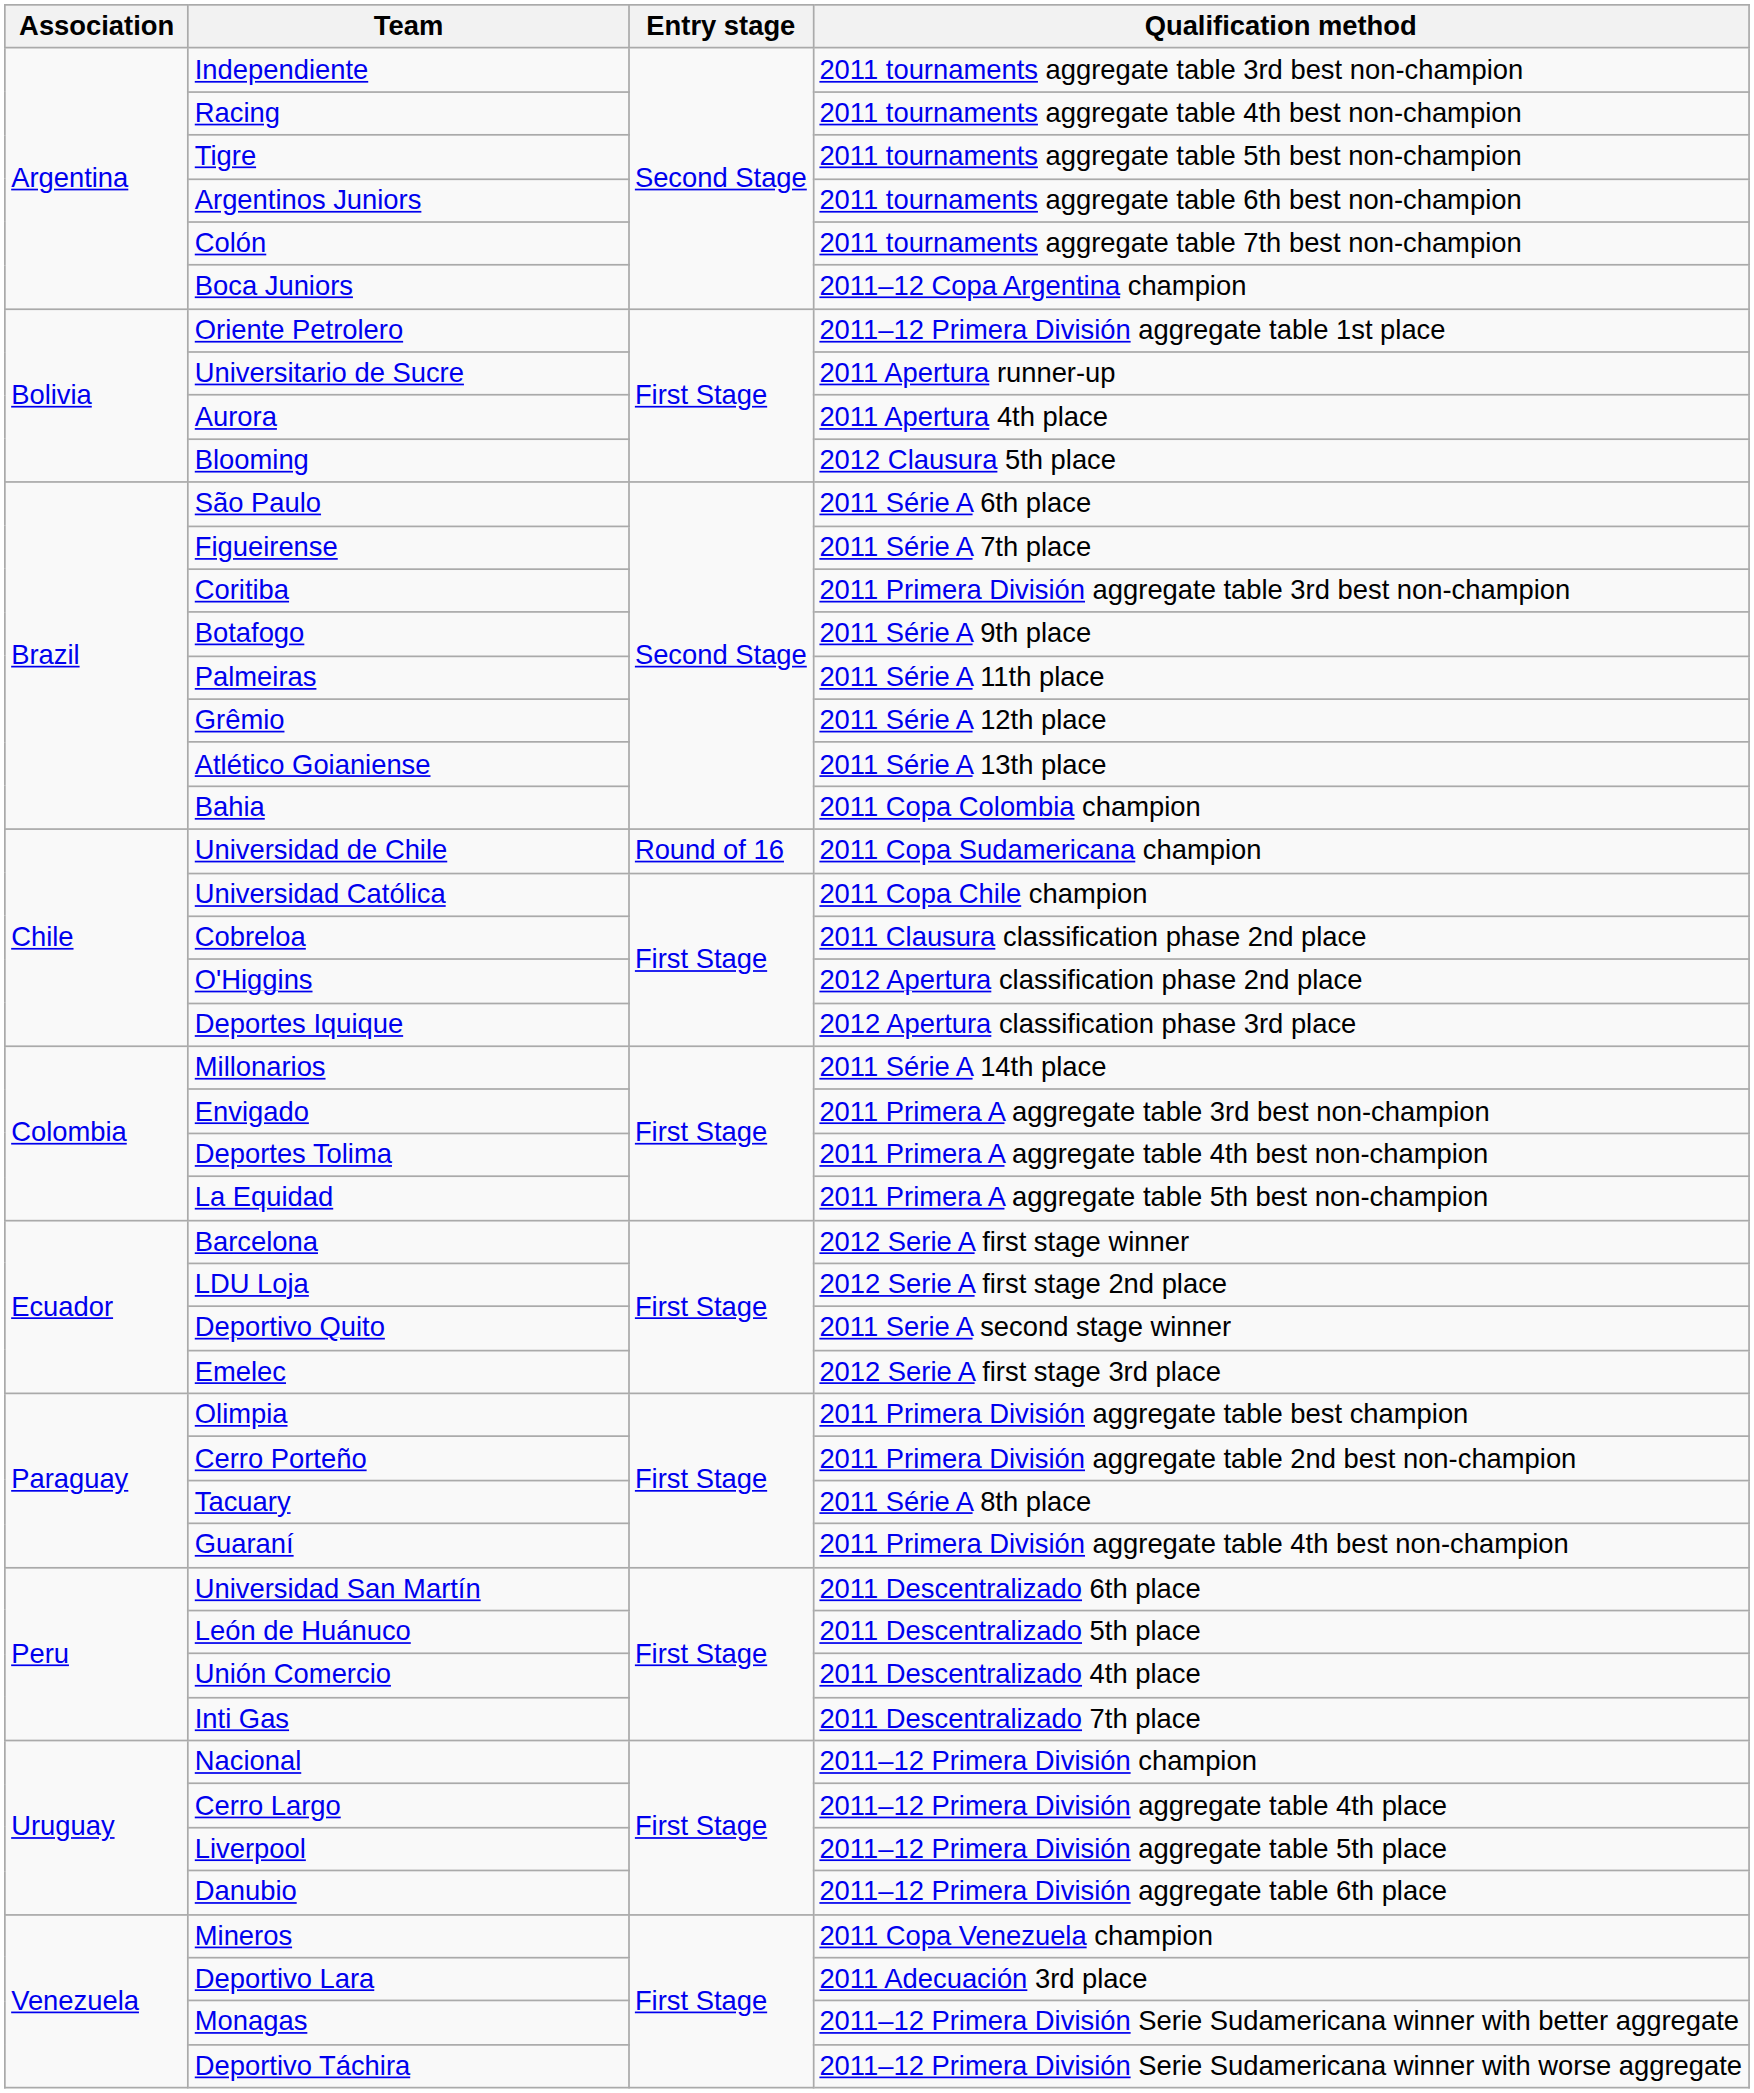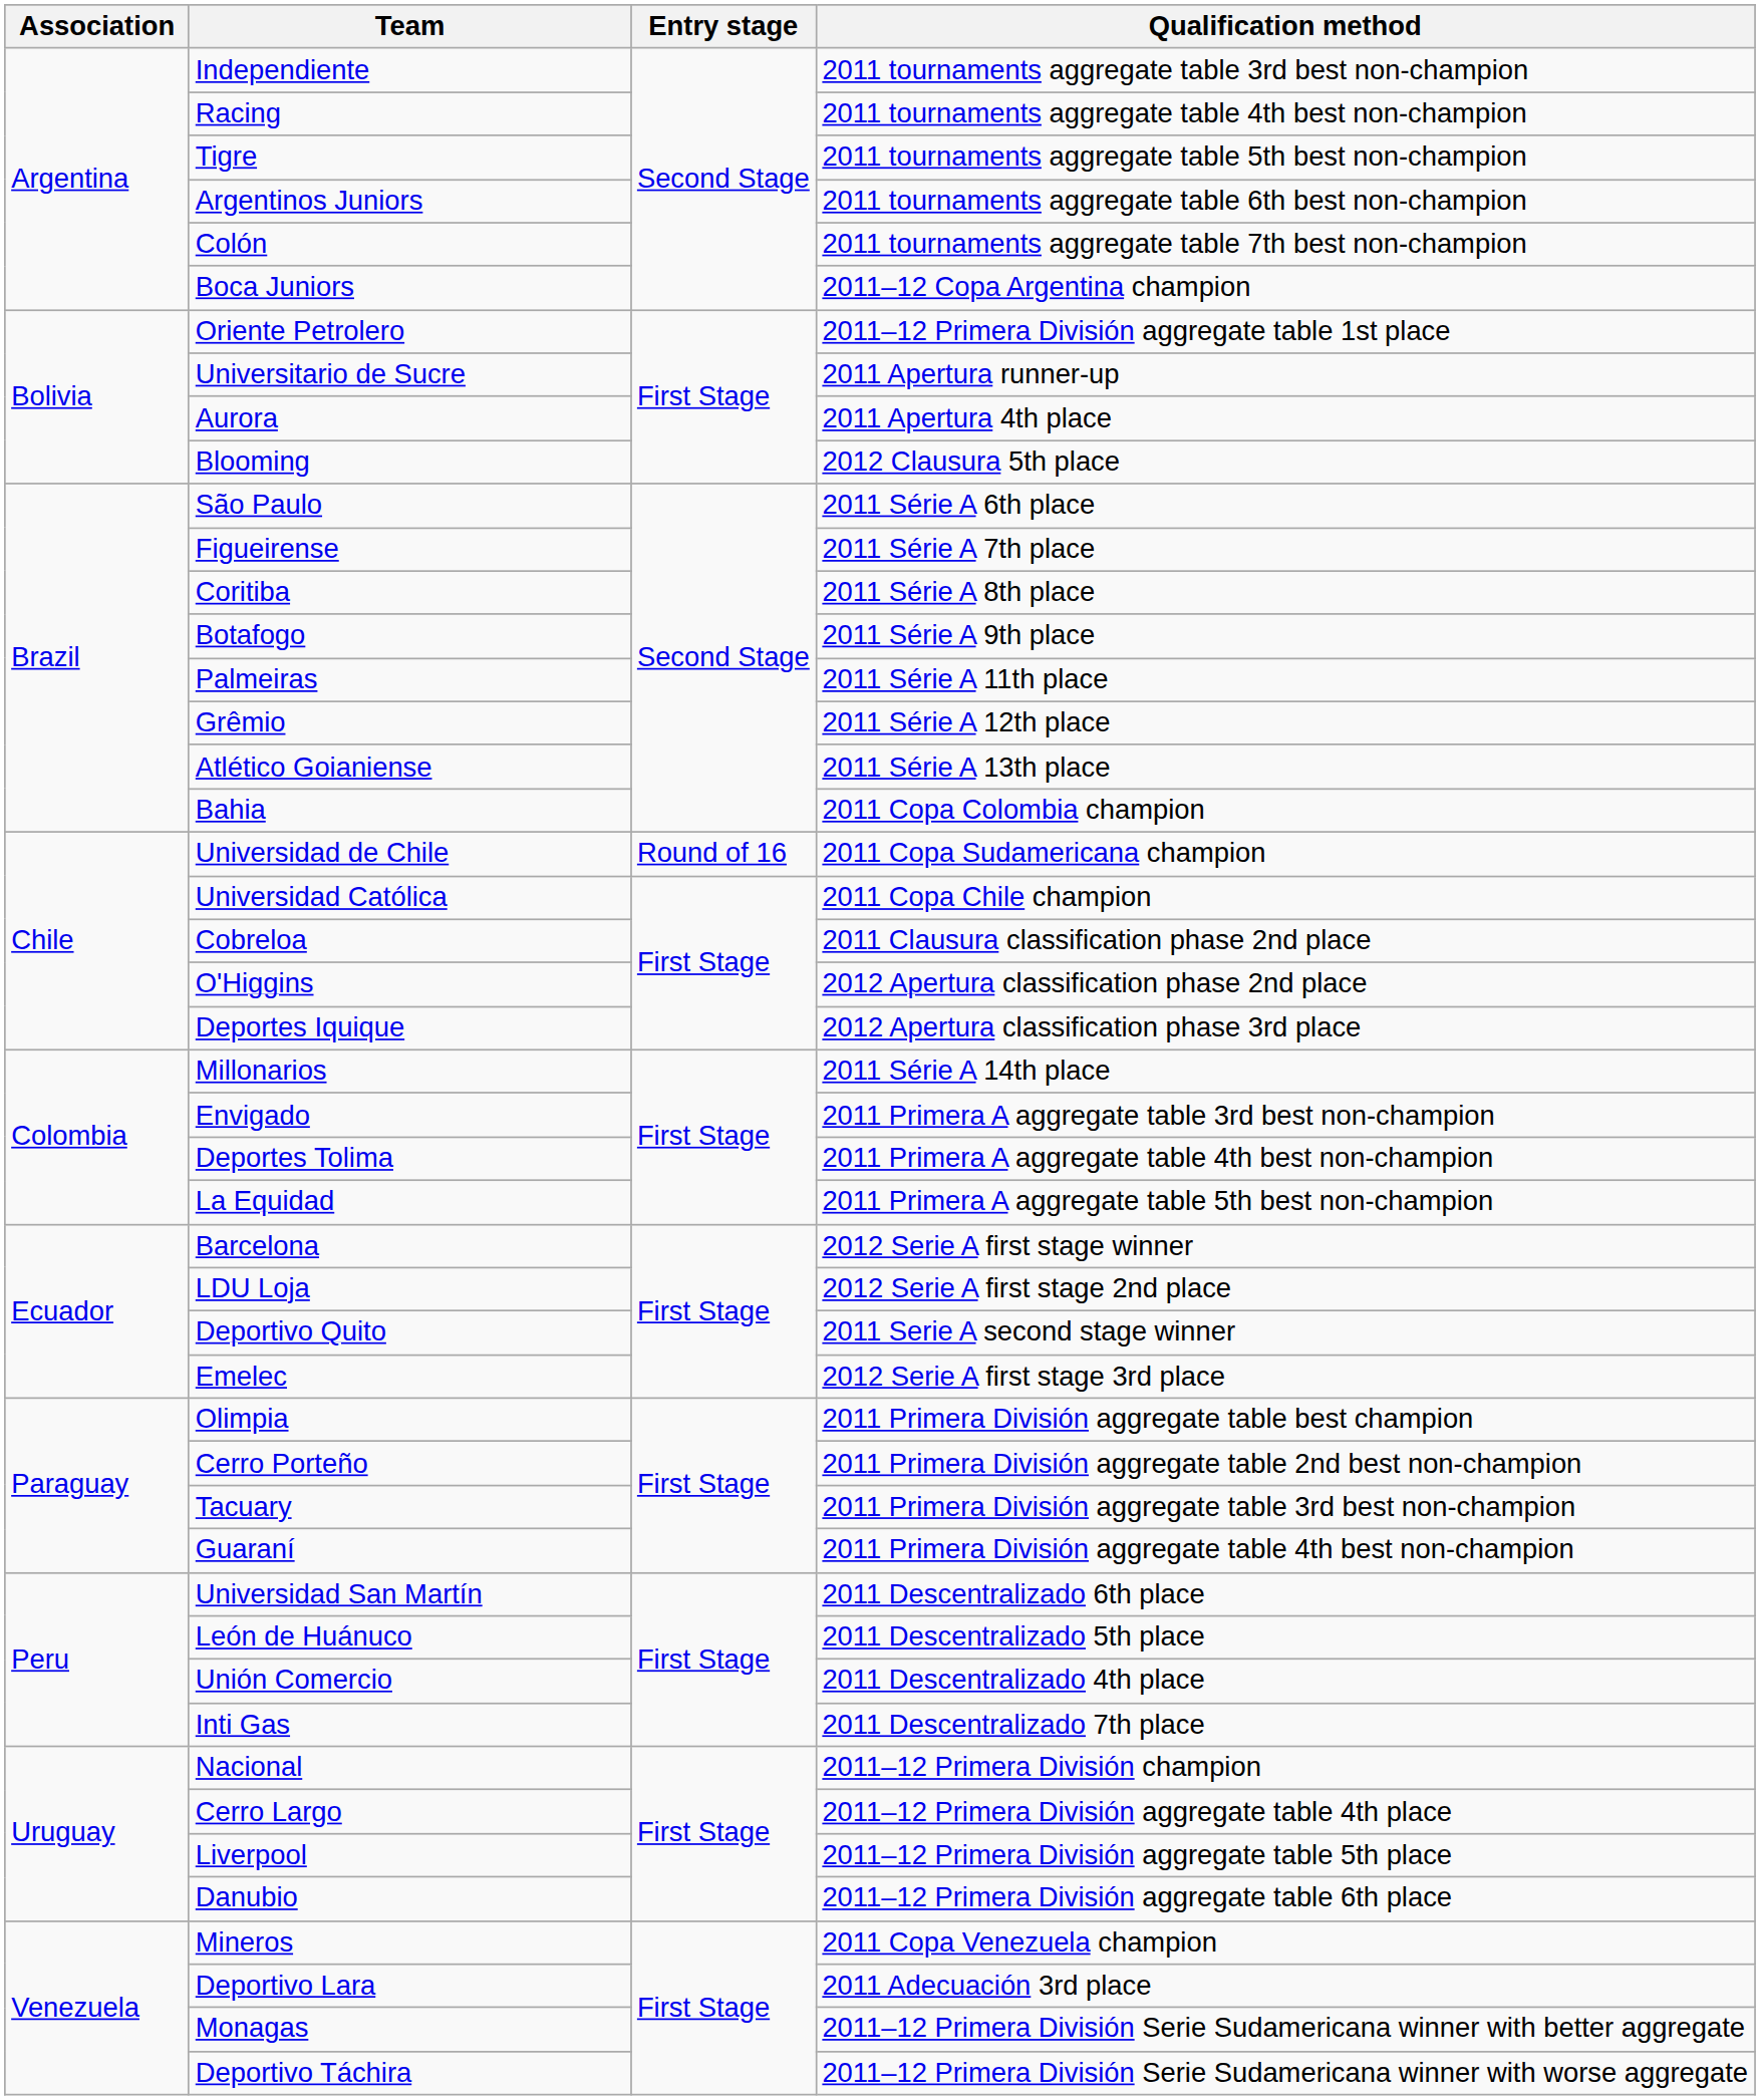Coritiba | Qualification method: 2011 Primera División aggregate table 3rd best non-champion -> 2011 Série A 8th place
Tacuary | Qualification method: 2011 Série A 8th place -> 2011 Primera División aggregate table 3rd best non-champion
